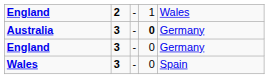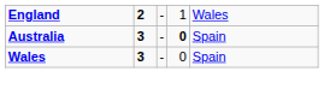Australia | column 5: Germany -> Spain
- row: England | 3 | - | 0 | Germany
